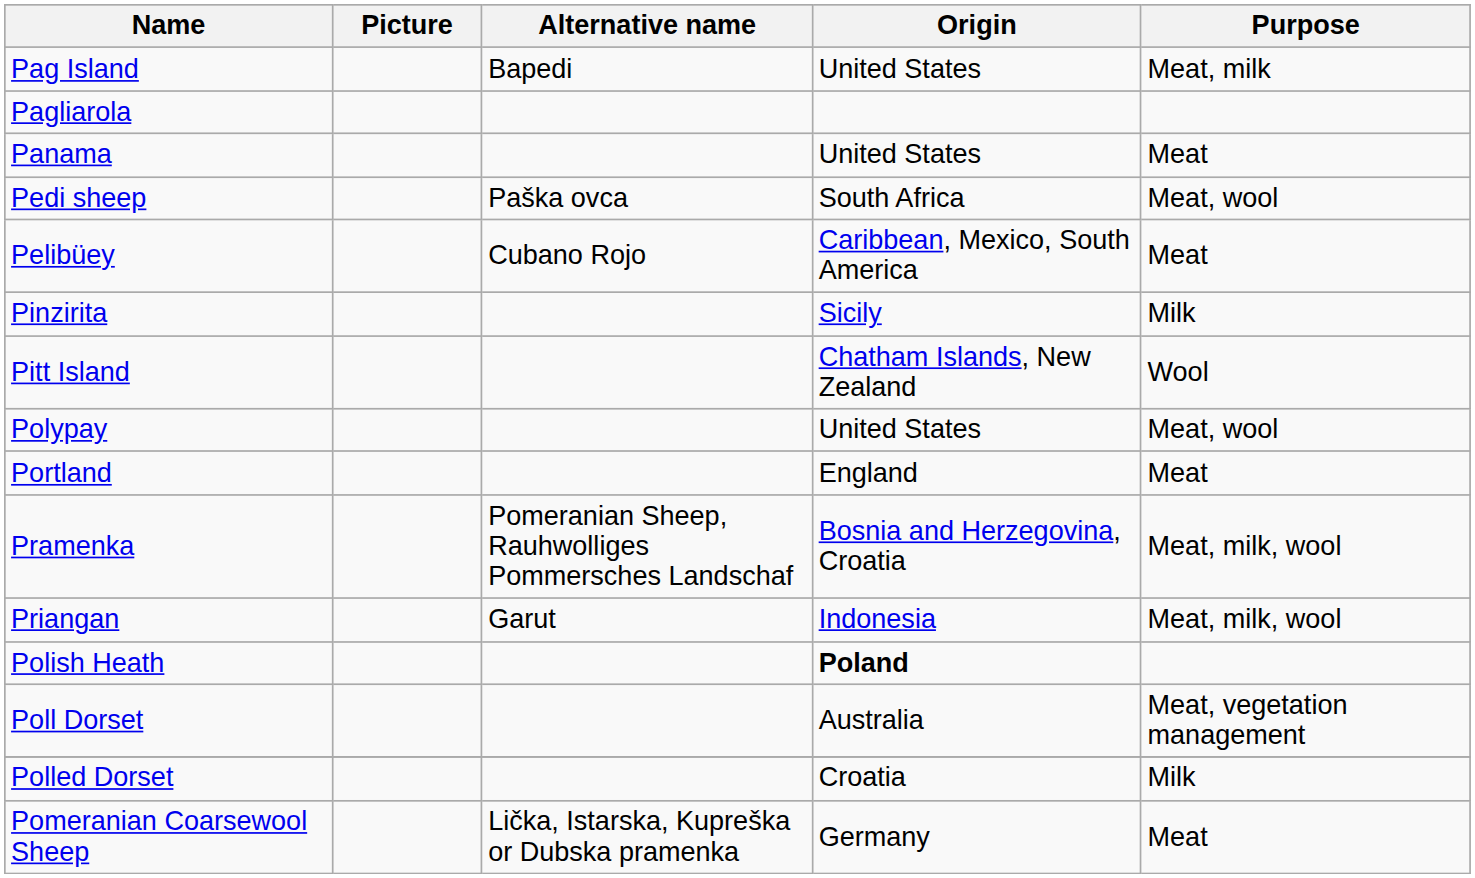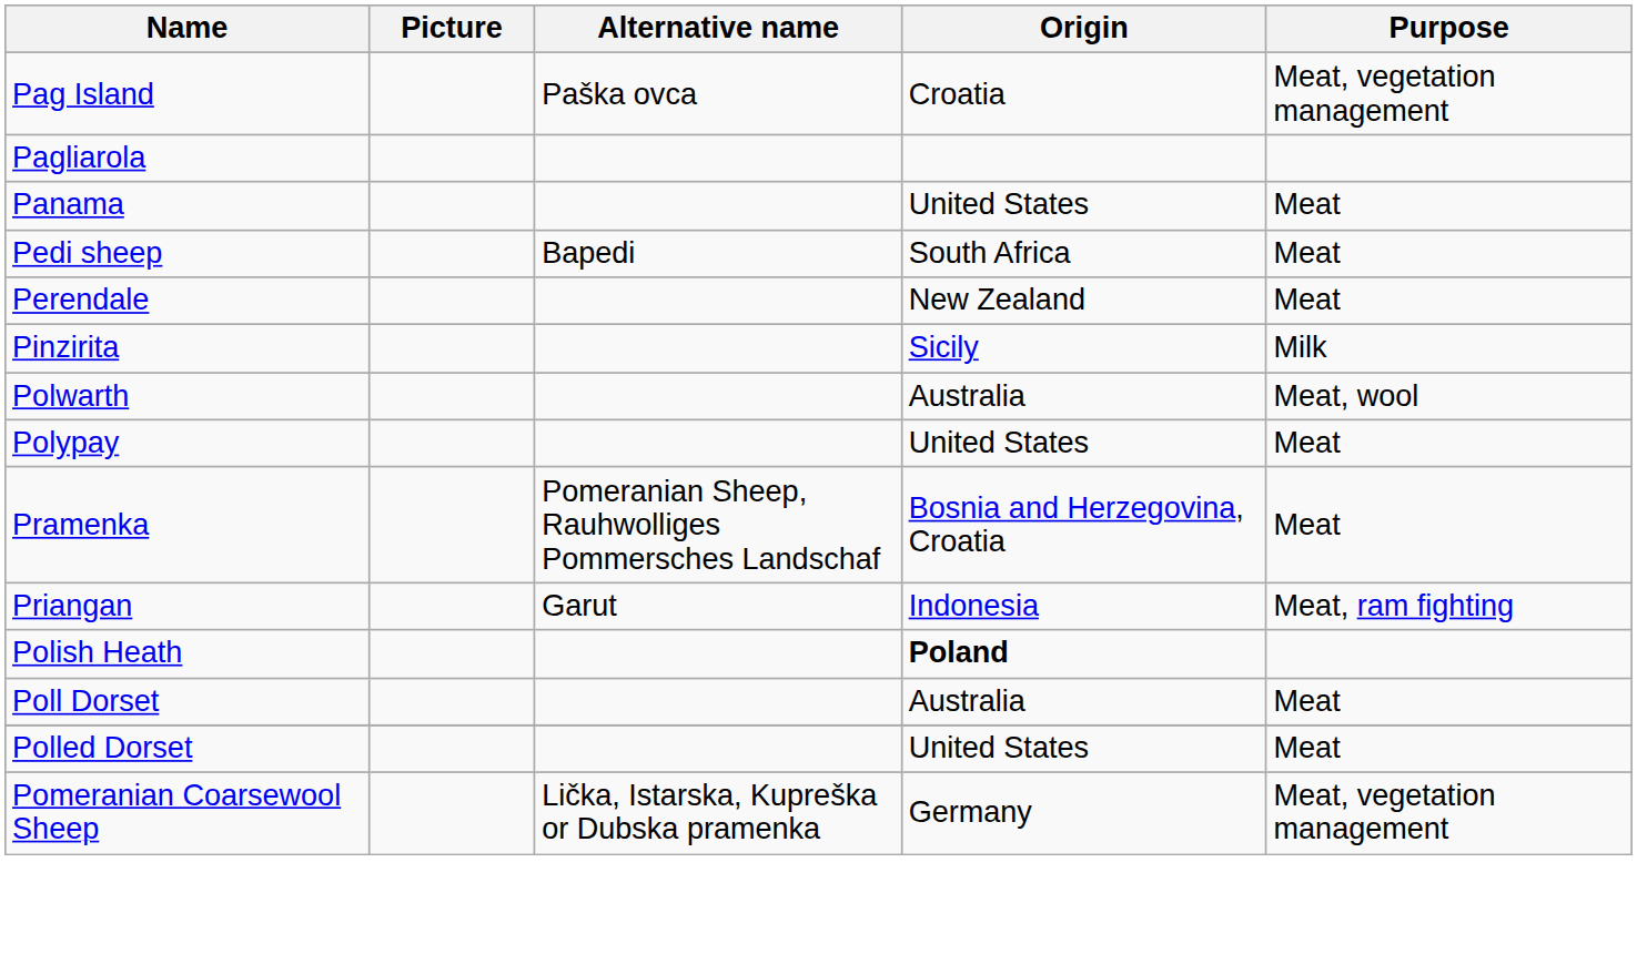Pag Island | Alternative name: Bapedi -> Paška ovca
Pag Island | Origin: United States -> Croatia
Pag Island | Purpose: Meat, milk -> Meat, vegetation management
Pedi sheep | Alternative name: Paška ovca -> Bapedi
Pedi sheep | Purpose: Meat, wool -> Meat
- row: Pelibüey | Cubano Rojo | Caribbean, Mexico, South America | Meat
+ row: Perendale | New Zealand | Meat
- row: Pitt Island | Chatham Islands, New Zealand | Wool
+ row: Polwarth | Australia | Meat, wool
Polypay | Purpose: Meat, wool -> Meat
- row: Portland | England | Meat
Pramenka | Purpose: Meat, milk, wool -> Meat
Priangan | Purpose: Meat, milk, wool -> Meat, ram fighting
Poll Dorset | Purpose: Meat, vegetation management -> Meat
Polled Dorset | Origin: Croatia -> United States
Polled Dorset | Purpose: Milk -> Meat
Pomeranian Coarsewool Sheep | Purpose: Meat -> Meat, vegetation management
